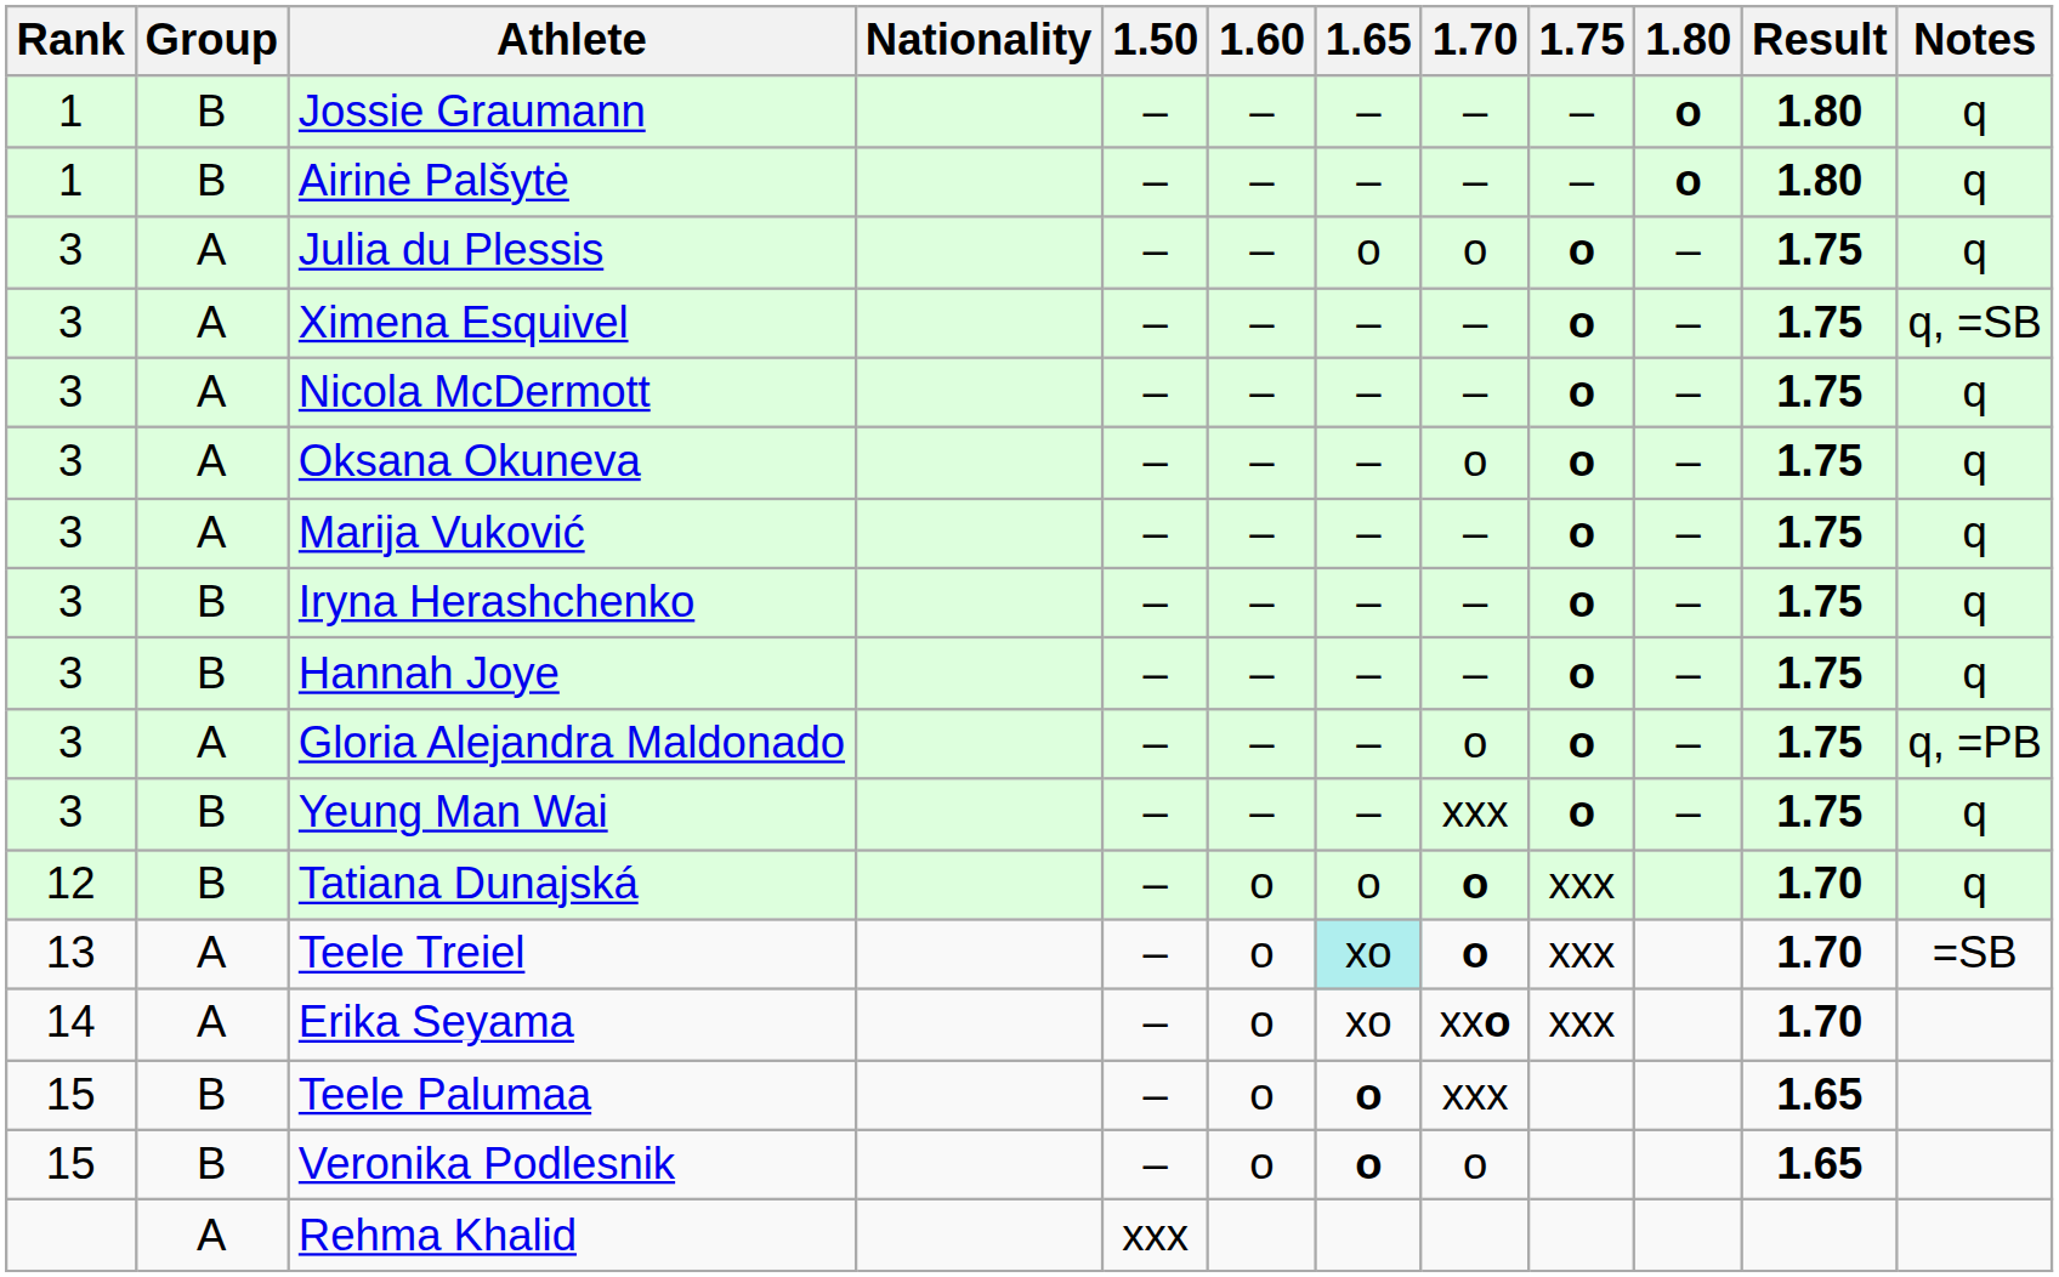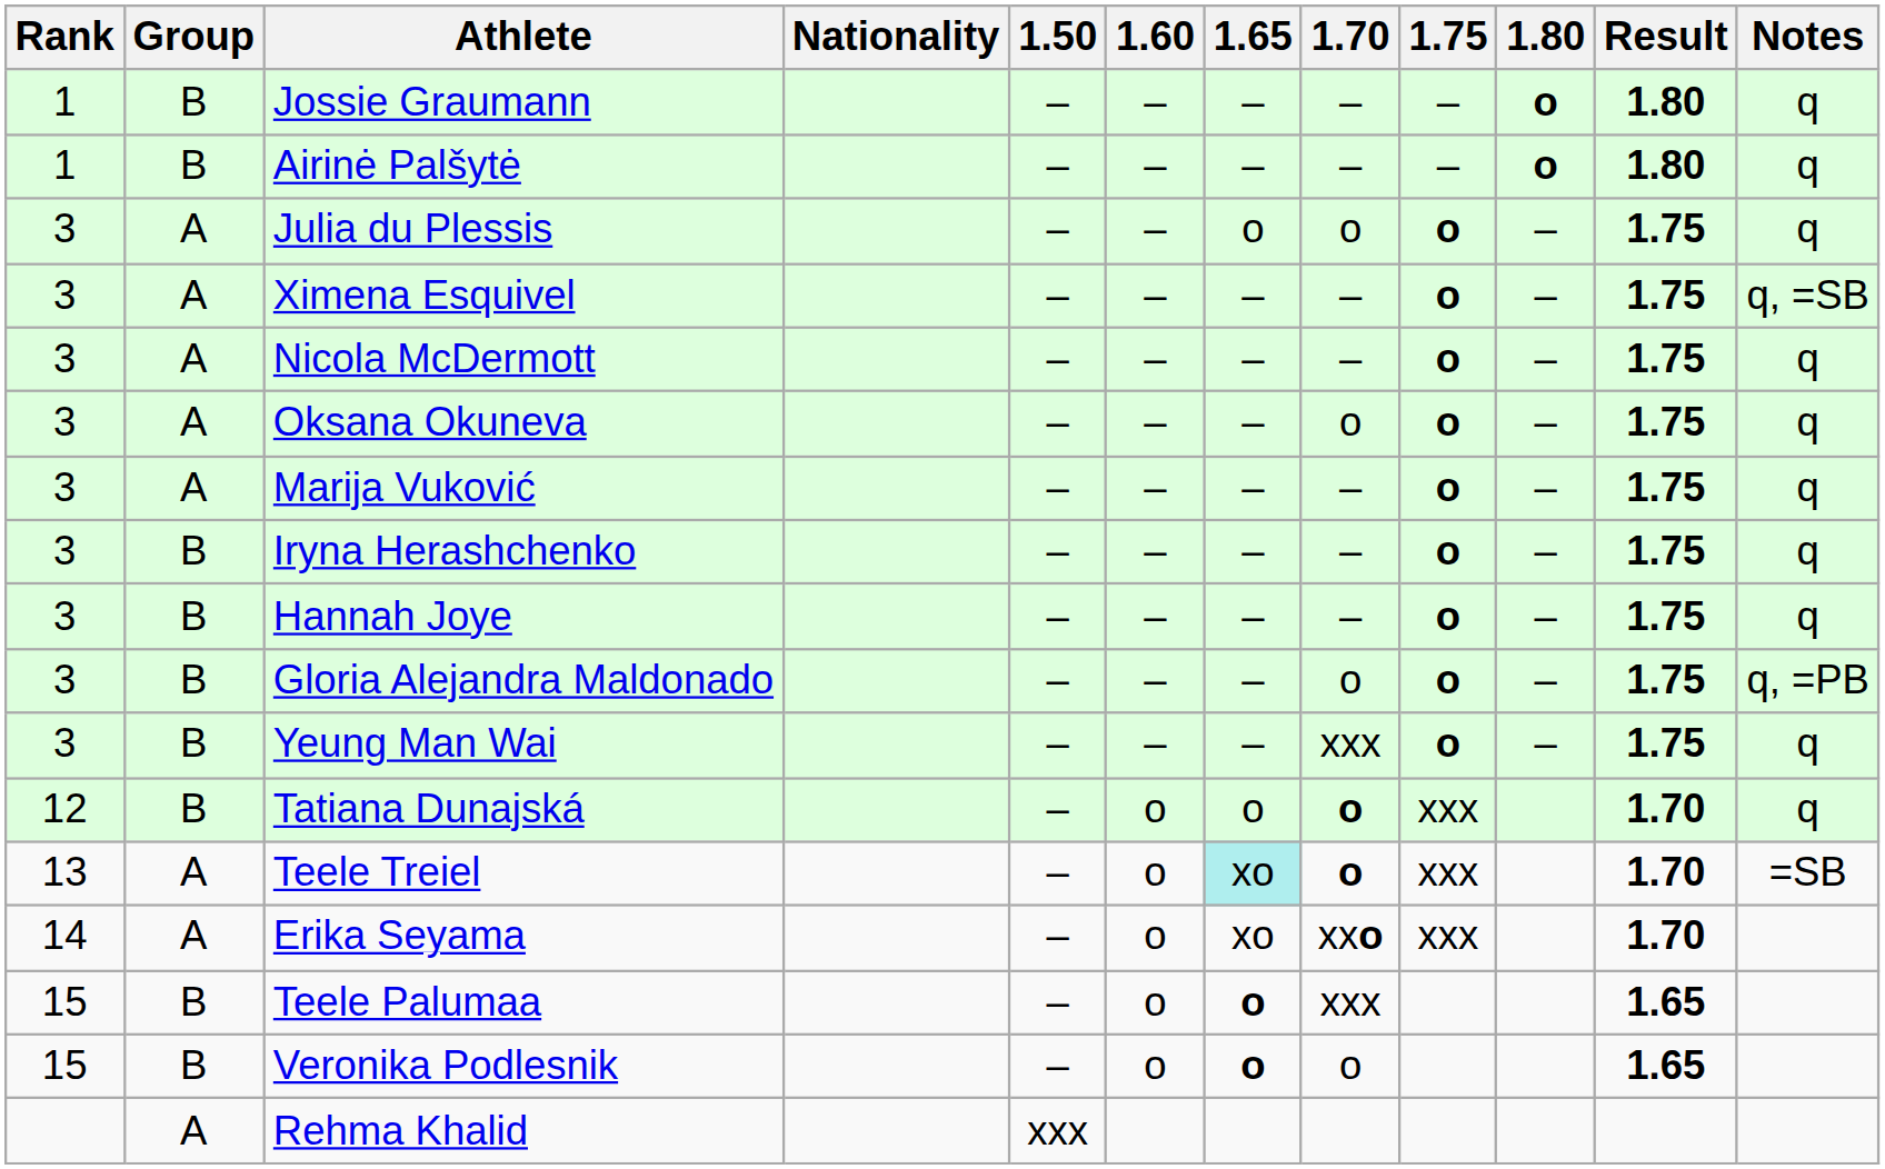Gloria Alejandra Maldonado | Group: A -> B
